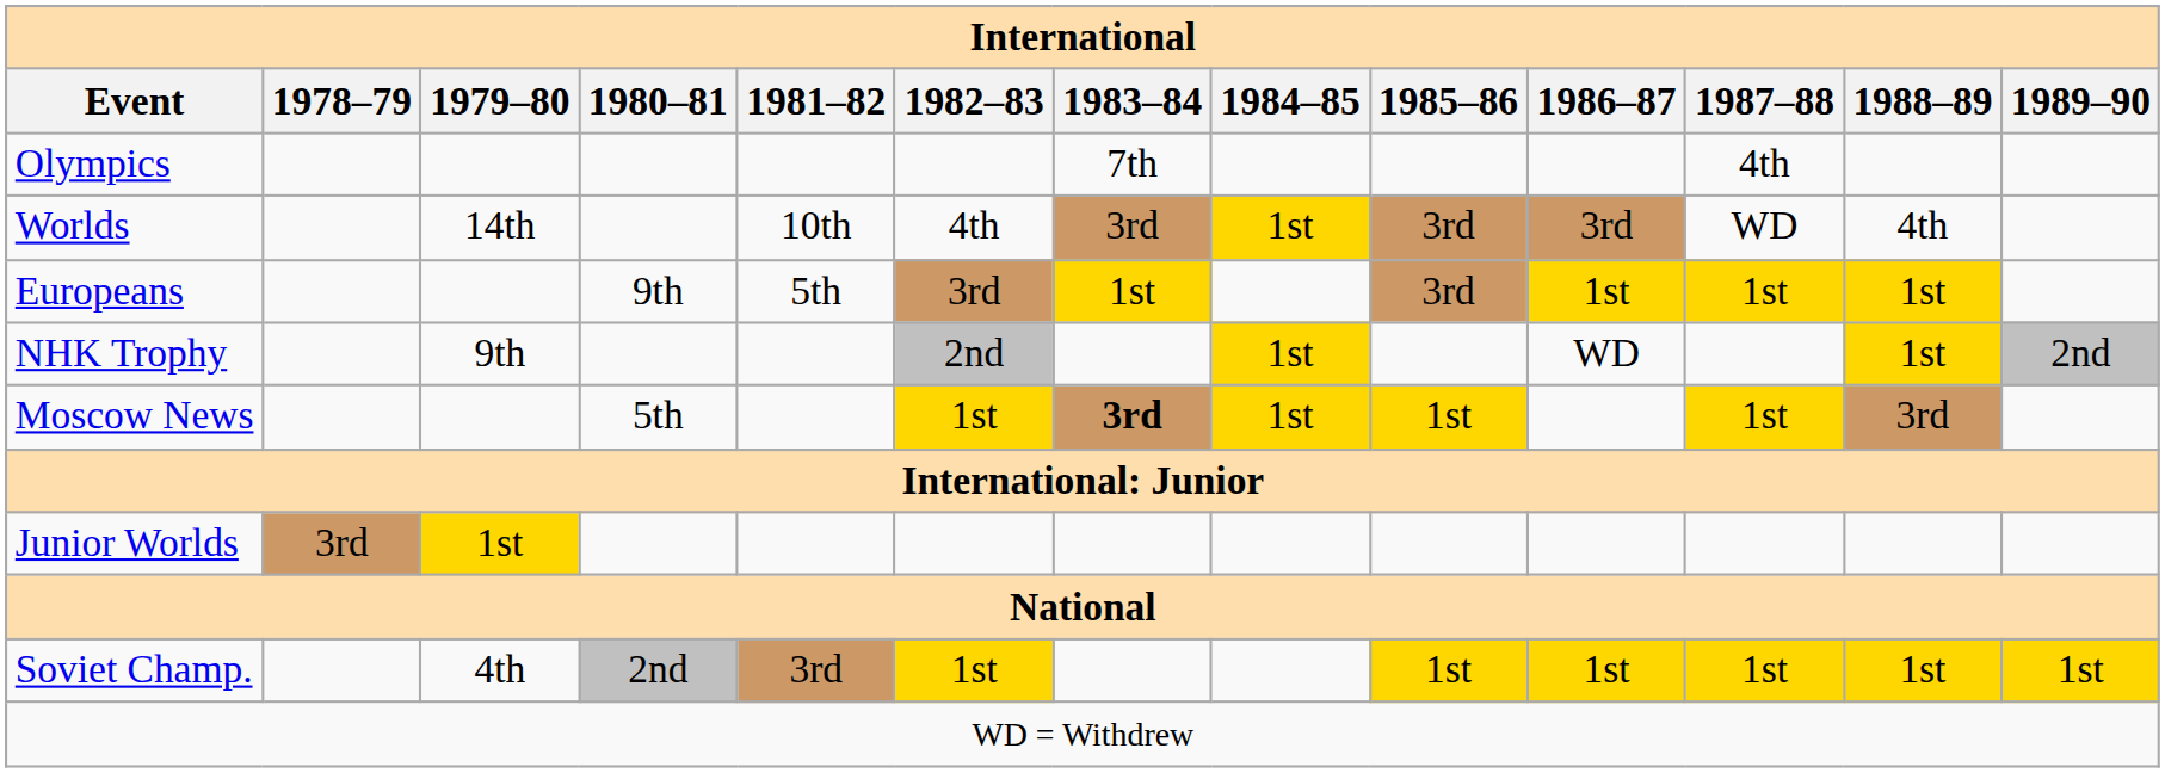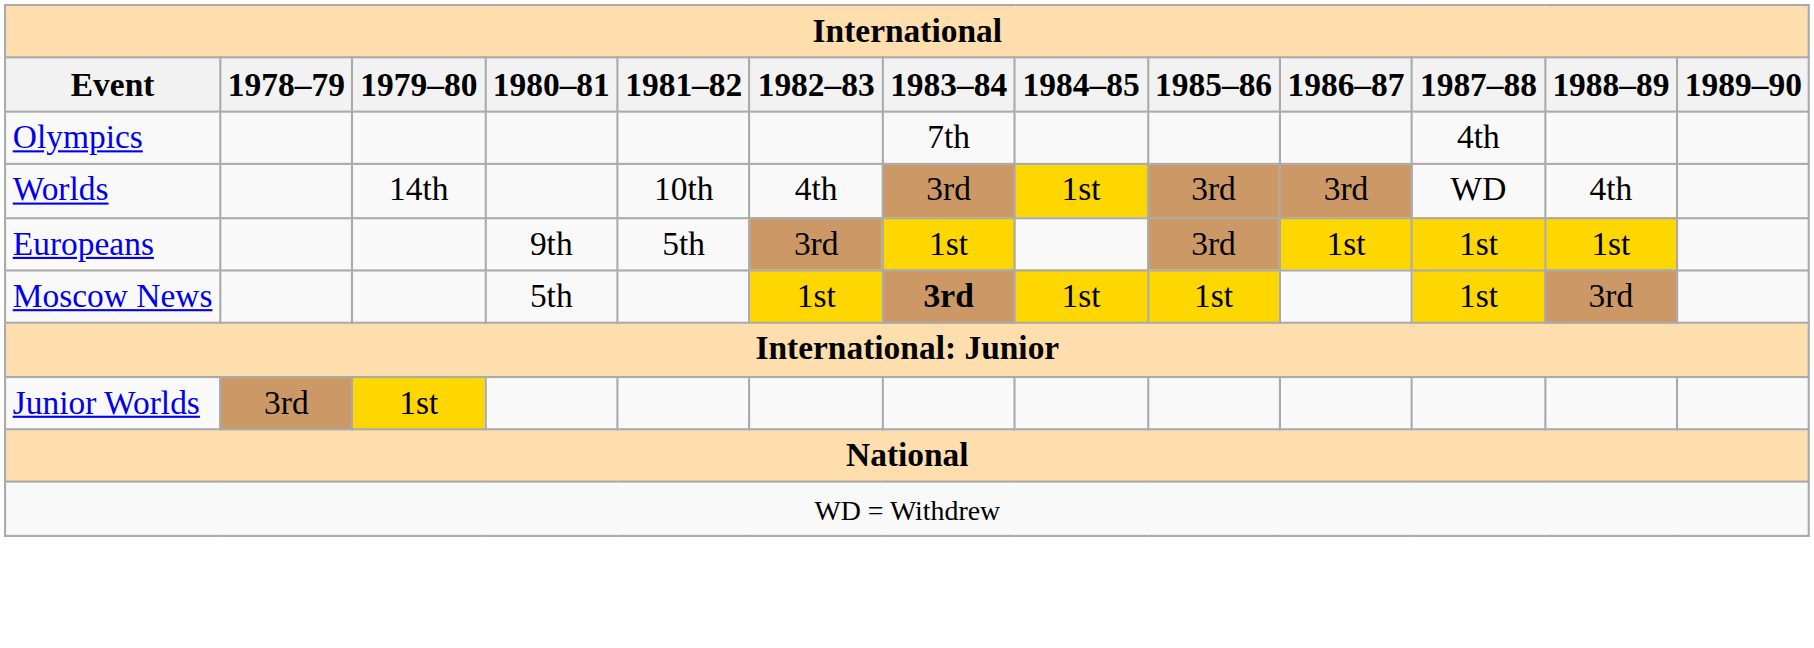- row: NHK Trophy | 9th | 2nd | 1st | WD | 1st | 2nd
- row: Soviet Champ. | 4th | 2nd | 3rd | 1st | 1st | 1st | 1st | 1st | 1st
